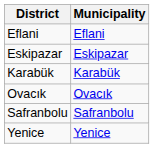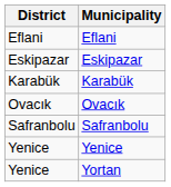+ row: Yenice | Yortan
